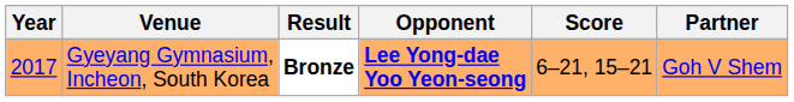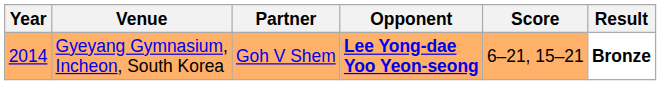columns swapped: Partner <-> Result
Gyeyang Gymnasium, Incheon, South Korea | Year: 2017 -> 2014
